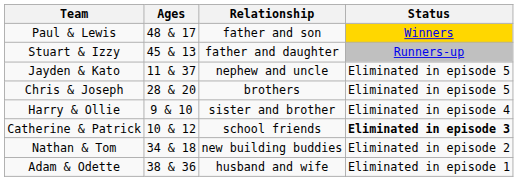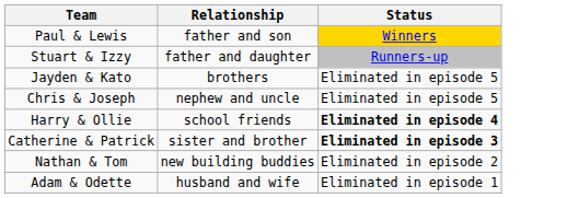- column: Ages | 48 & 17 | 45 & 13 | 11 & 37 | 28 & 20 | 9 & 10 | 10 & 12 | 34 & 18 | 38 & 36
Jayden & Kato | Relationship: nephew and uncle -> brothers
Chris & Joseph | Relationship: brothers -> nephew and uncle
Harry & Ollie | Relationship: sister and brother -> school friends
Harry & Ollie | Status: normal -> bold
Catherine & Patrick | Relationship: school friends -> sister and brother
